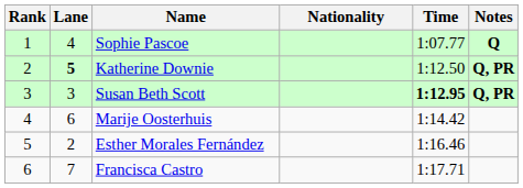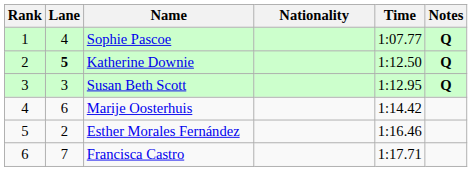Katherine Downie | Notes: Q, PR -> Q
Susan Beth Scott | Time: bold -> normal
Susan Beth Scott | Notes: Q, PR -> Q
